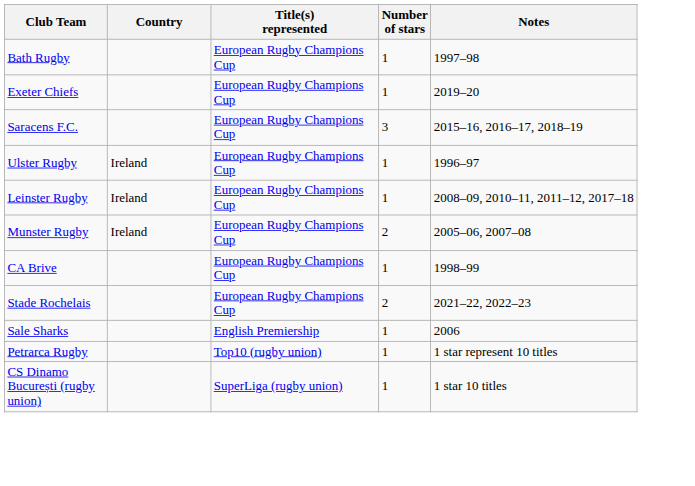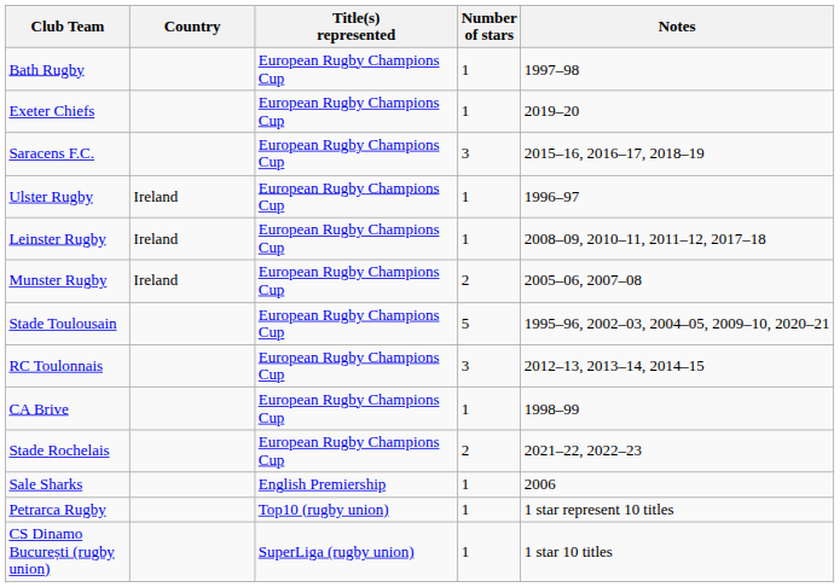+ row: Stade Toulousain | European Rugby Champions Cup | 5 | 1995–96, 2002–03, 2004–05, 2009–10, 2020–21
+ row: RC Toulonnais | European Rugby Champions Cup | 3 | 2012–13, 2013–14, 2014–15
